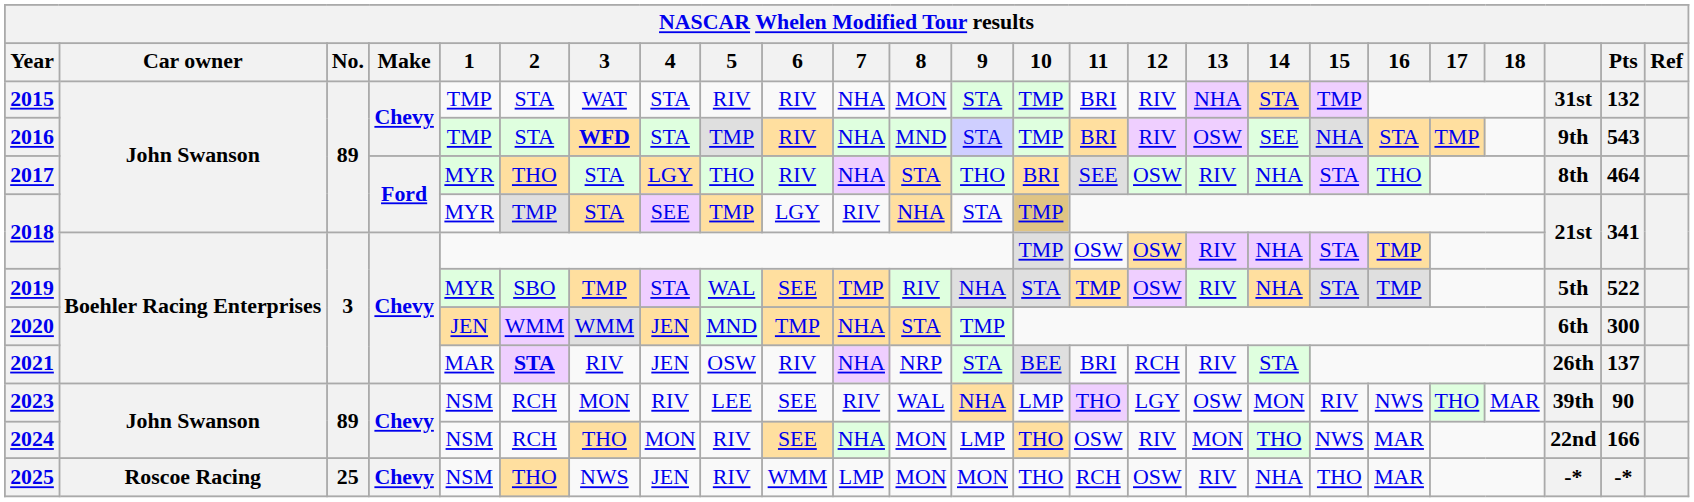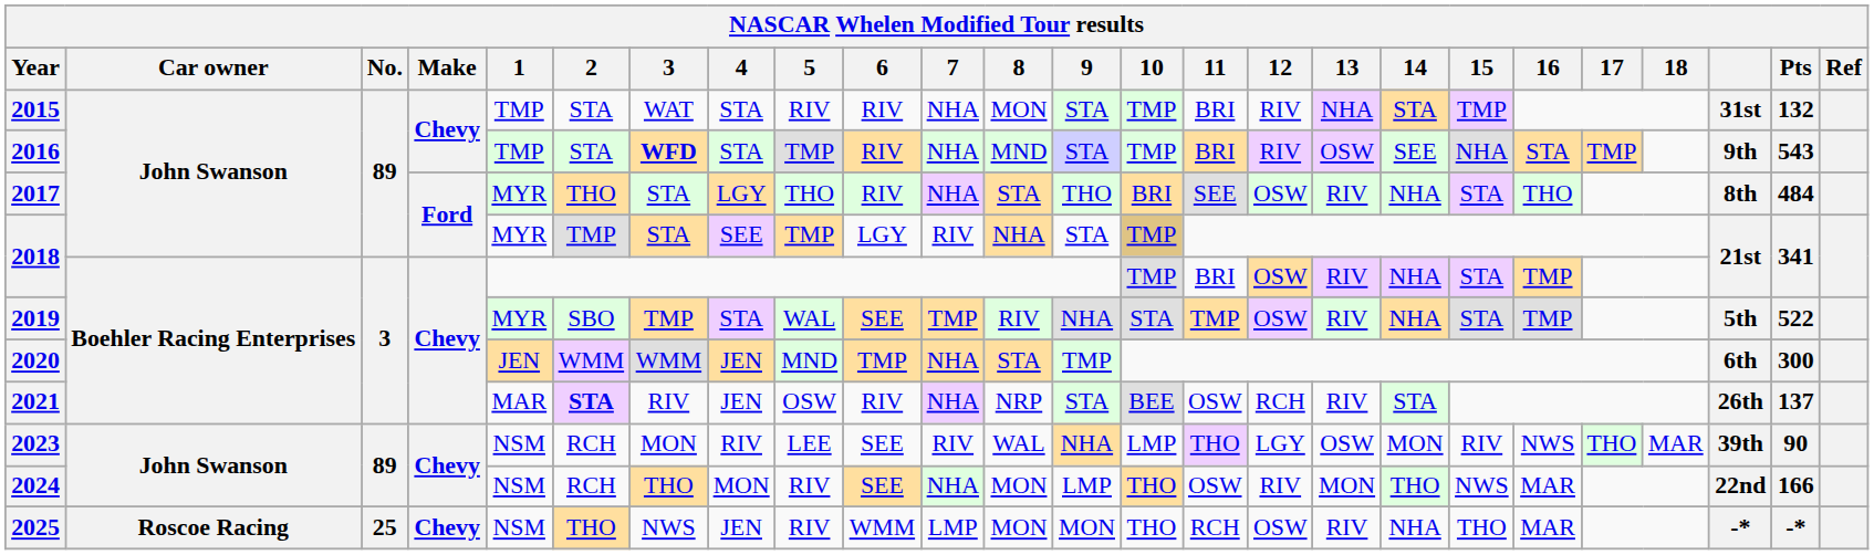2017 | Pts: 464 -> 484
2018 / Boehler Racing Enterprises | 11: OSW -> BRI
2021 | 11: BRI -> OSW
